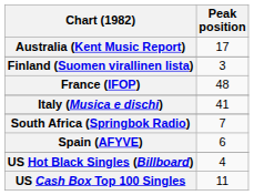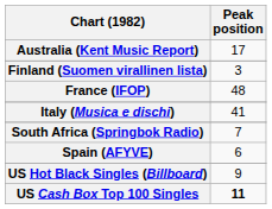US Hot Black Singles (Billboard) | Peak position: 4 -> 9
US Cash Box Top 100 Singles | Peak position: normal -> bold
